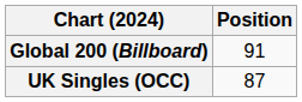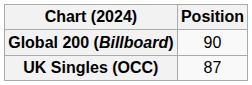Global 200 (Billboard) | Position: 91 -> 90
